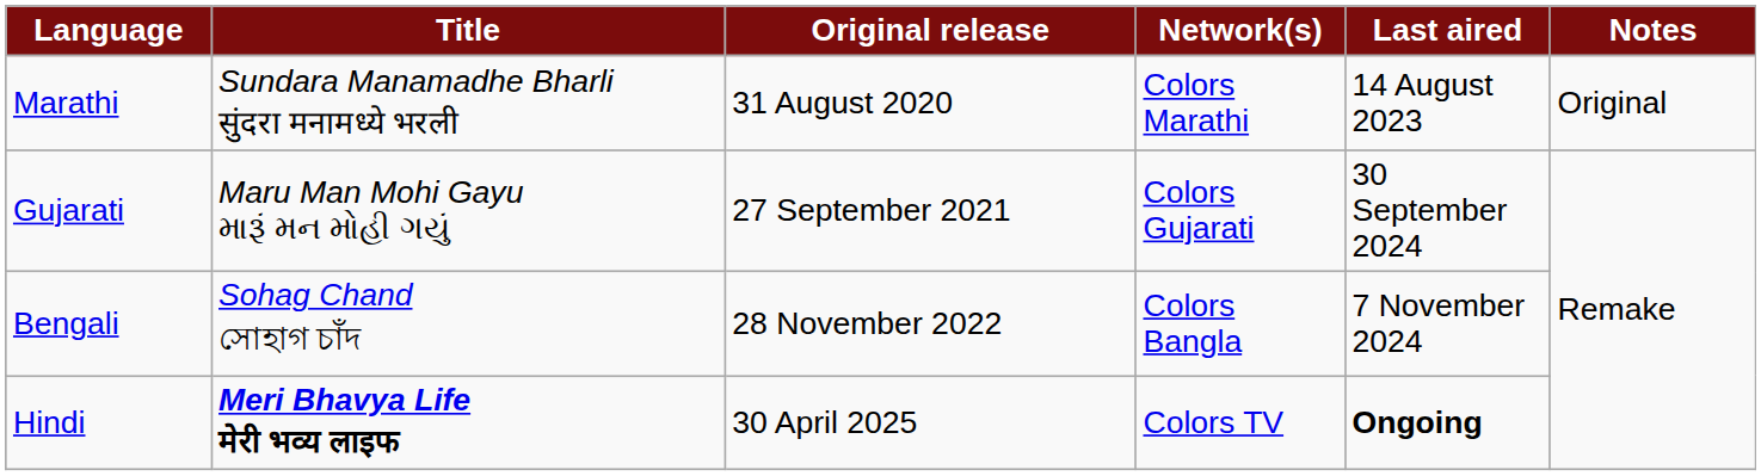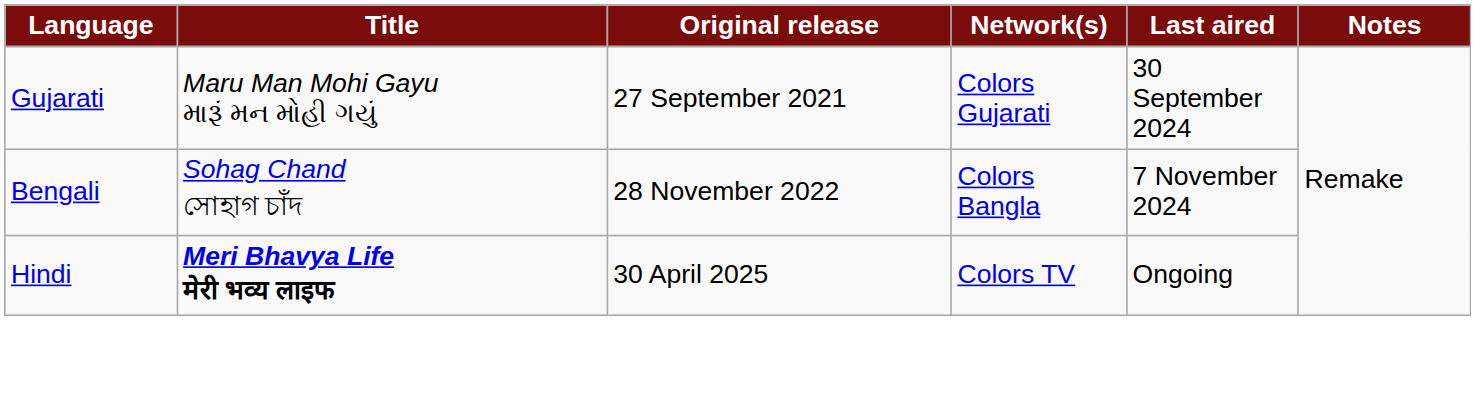- row: Marathi | Sundara Manamadhe Bharli सुंदरा मनामध्ये भरली | 31 August 2020 | Colors Marathi | 14 August 2023 | Original
Hindi | Last aired: bold -> normal
